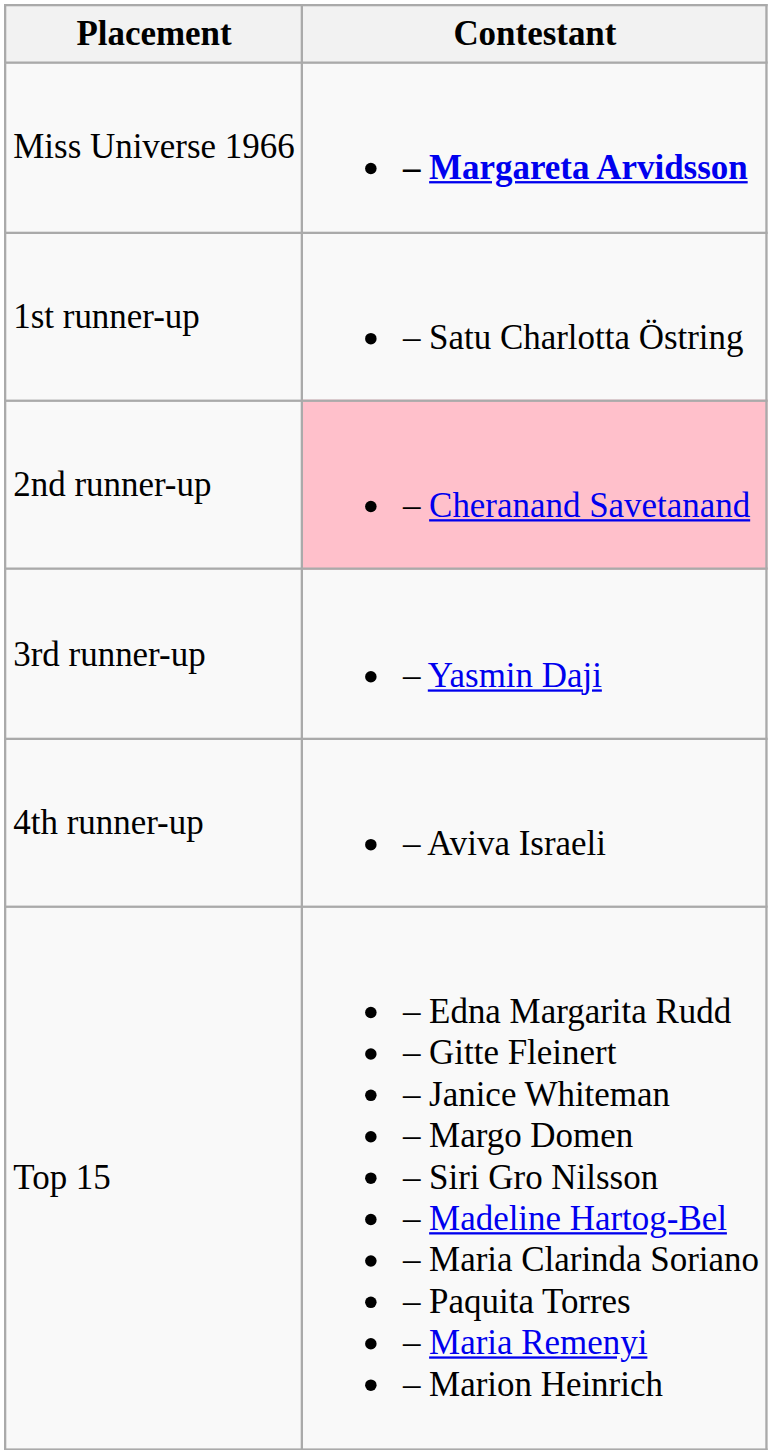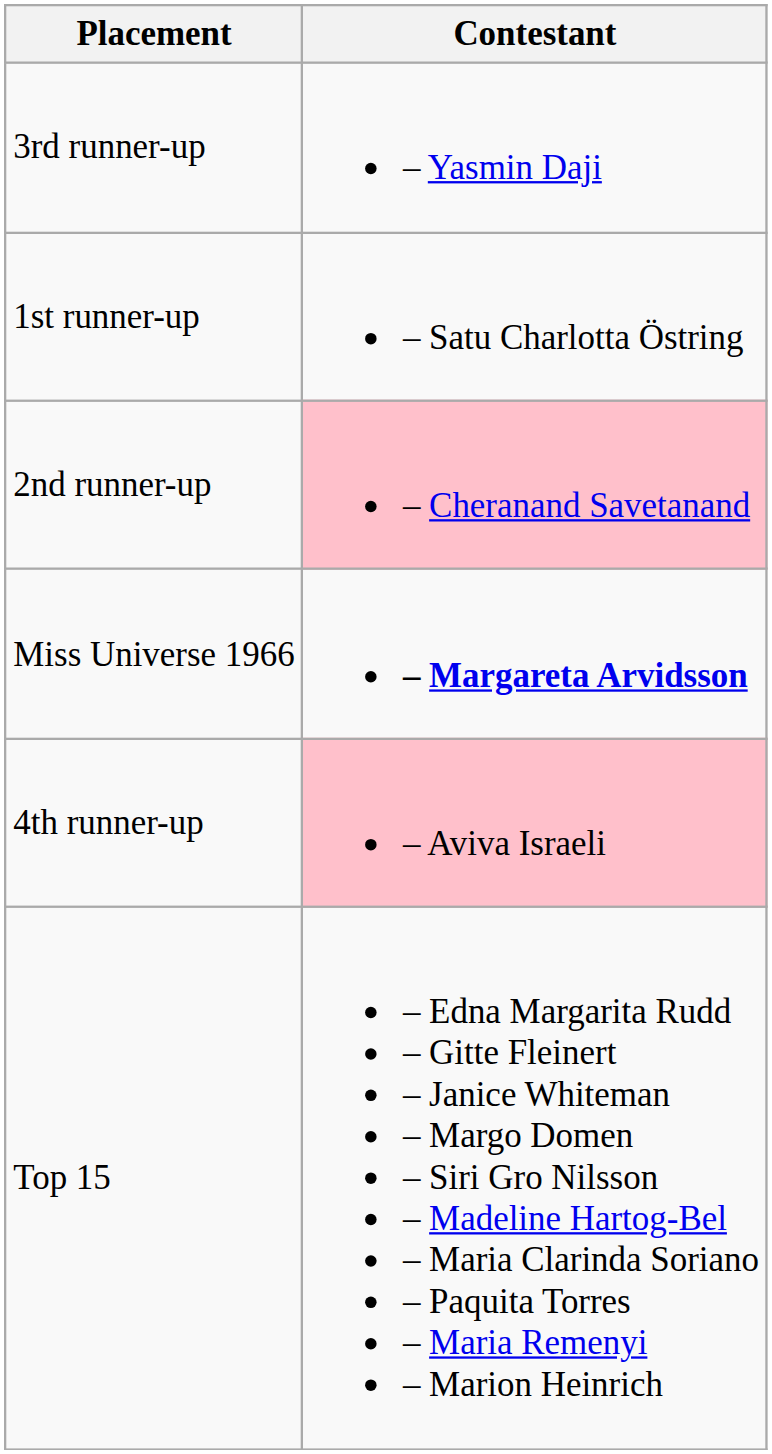rows swapped: Miss Universe 1966 <-> 3rd runner-up
4th runner-up | Contestant: no background -> pink background
